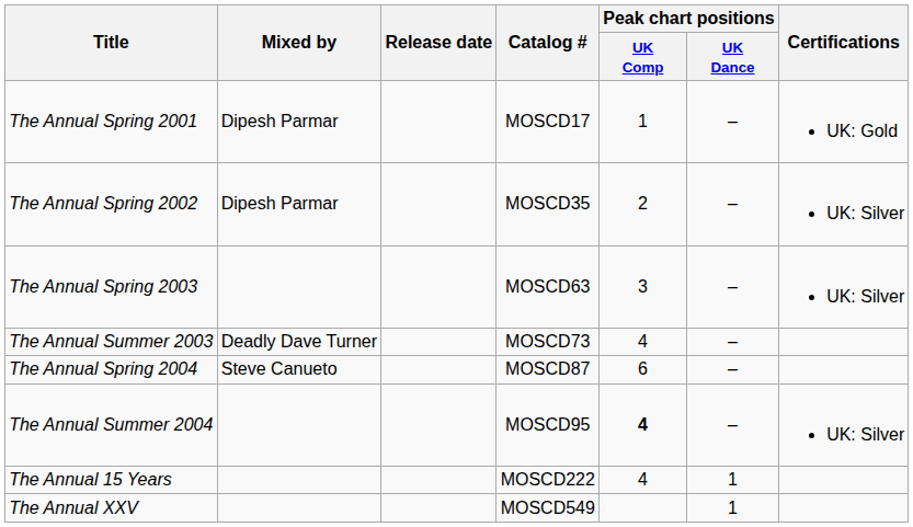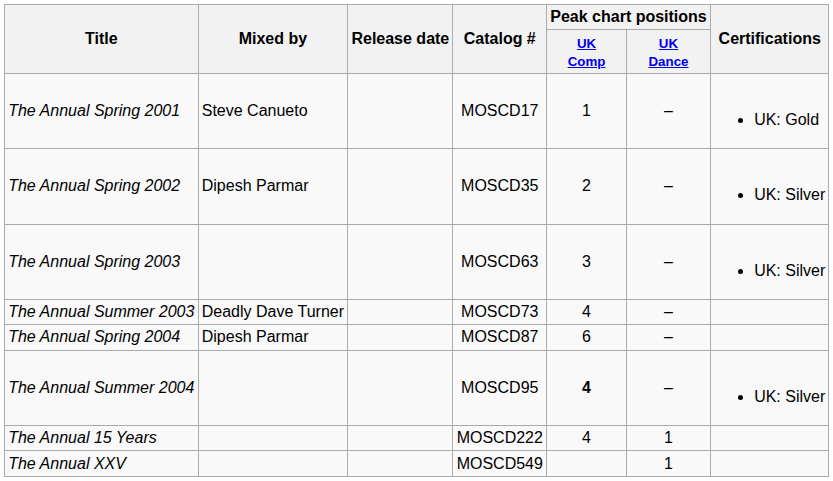The Annual Spring 2001 | Mixed by: Dipesh Parmar -> Steve Canueto
The Annual Spring 2004 | Mixed by: Steve Canueto -> Dipesh Parmar
